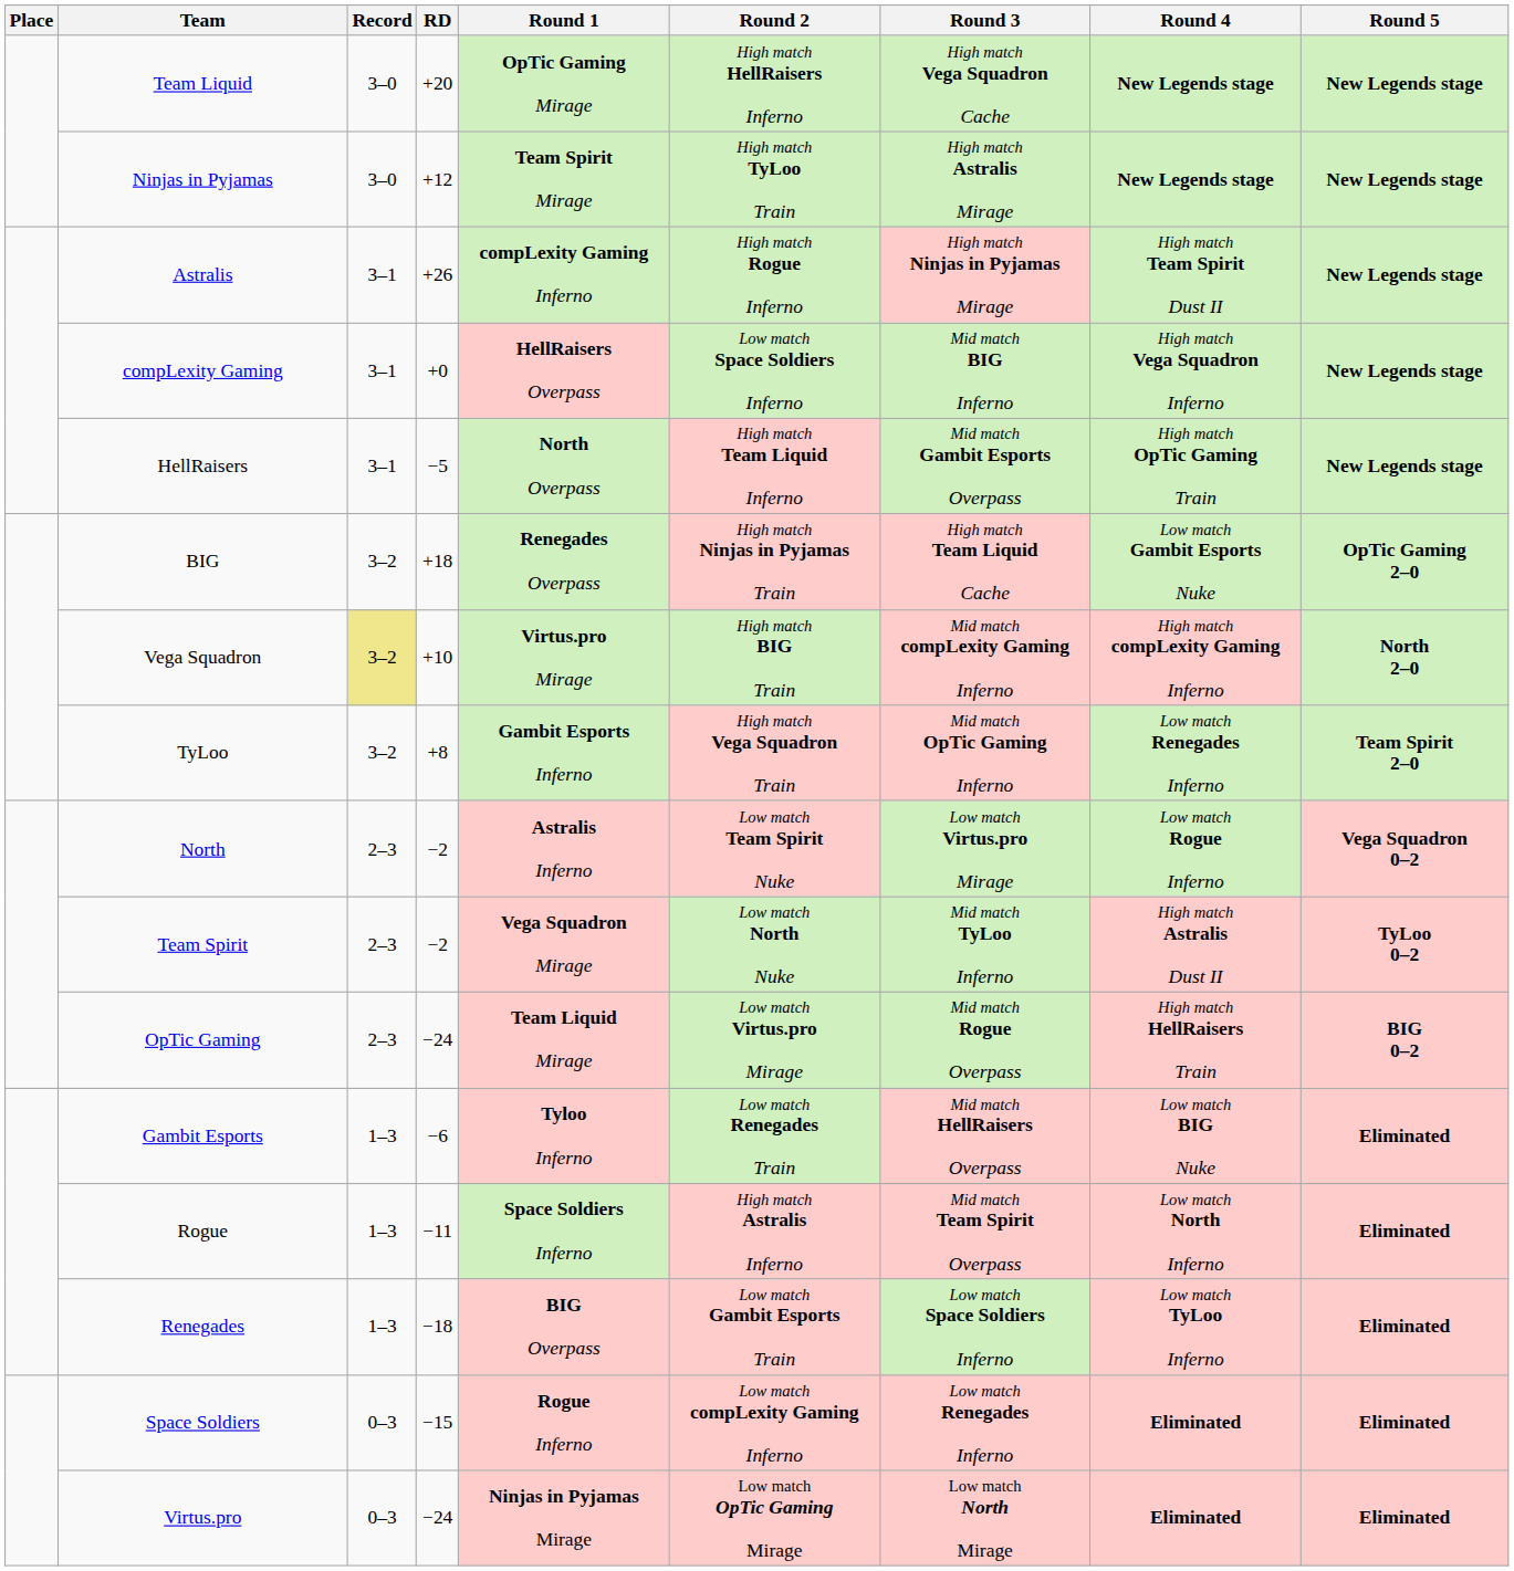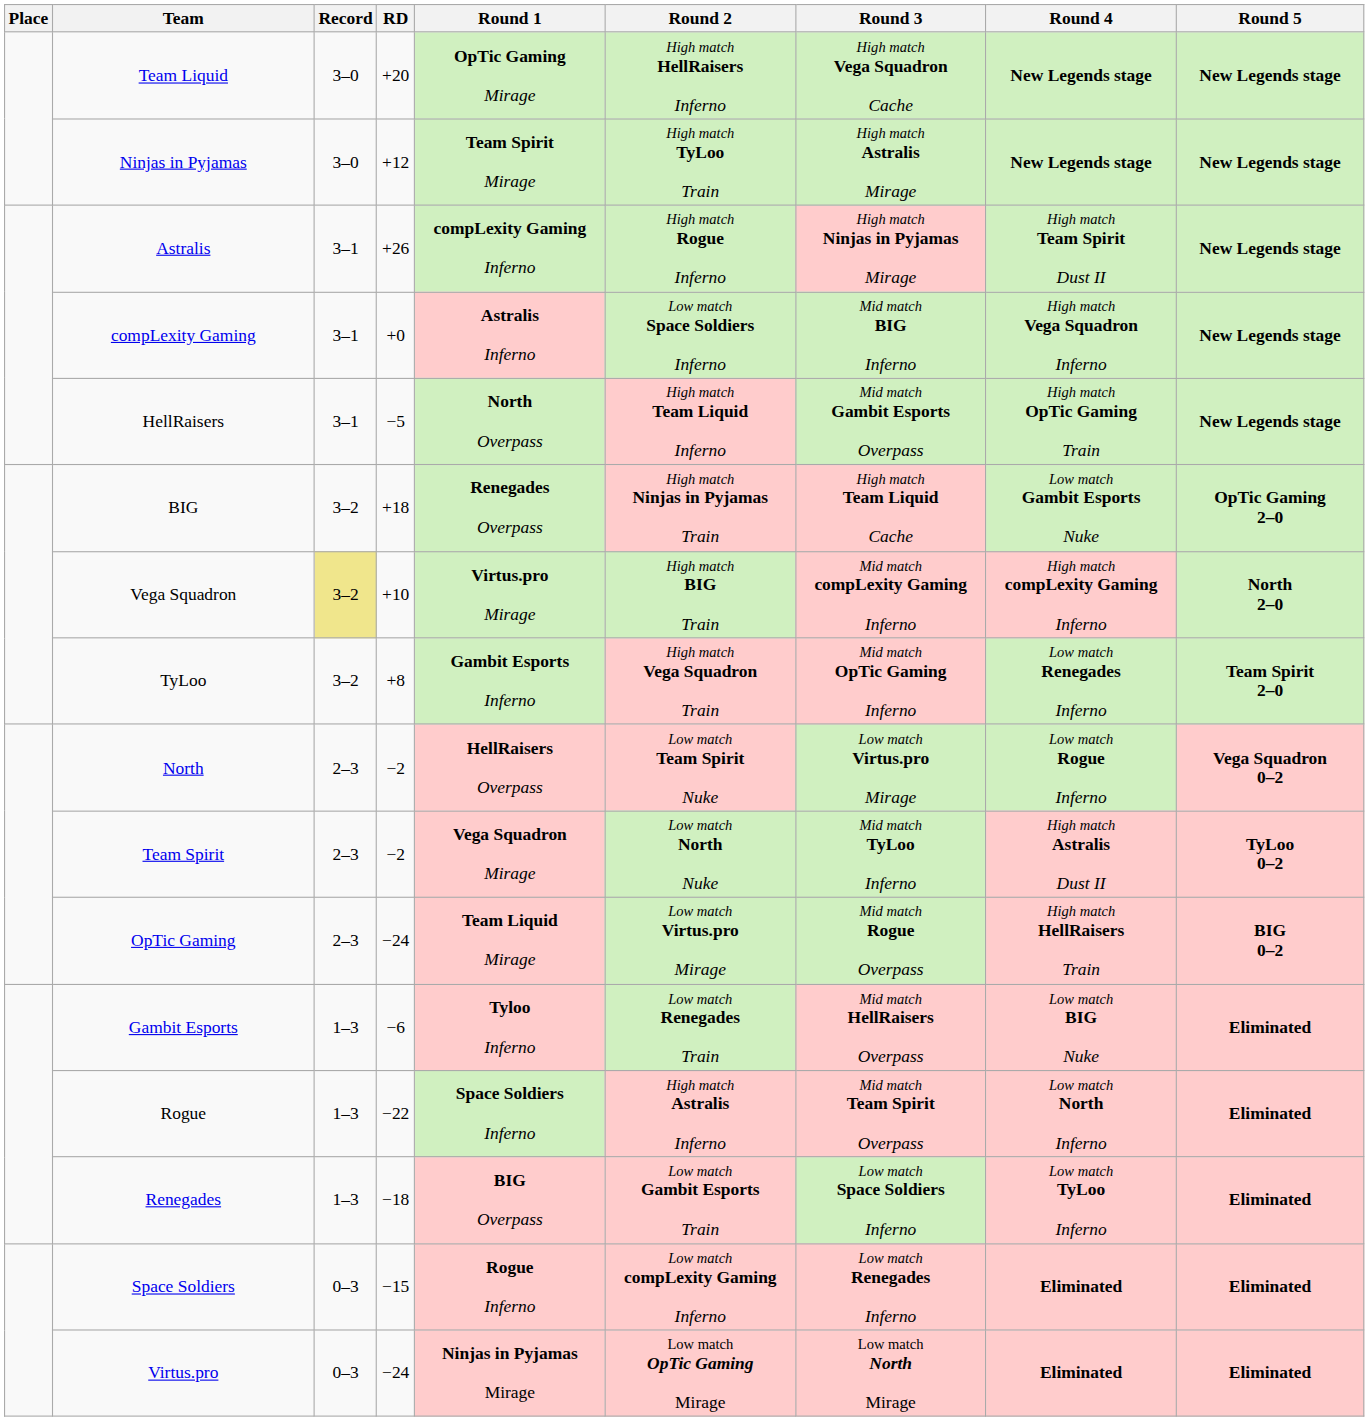compLexity Gaming | Round 1: HellRaisers Overpass -> Astralis Inferno
North | Round 1: Astralis Inferno -> HellRaisers Overpass
Rogue | RD: −11 -> −22
